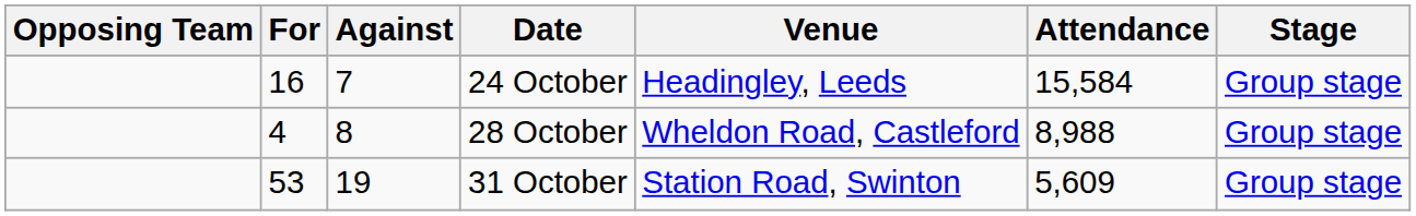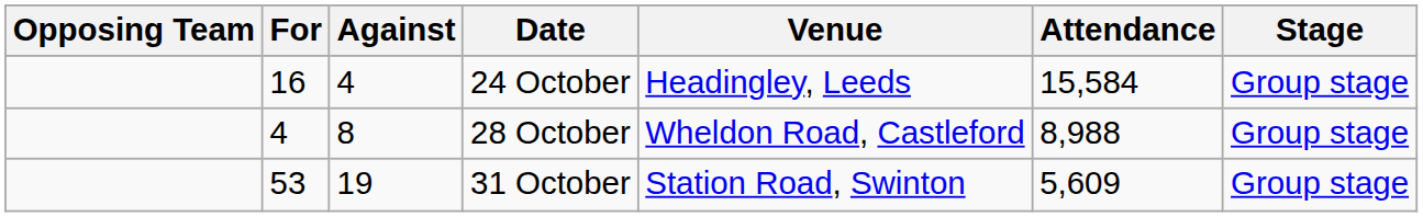24 October | Against: 7 -> 4
